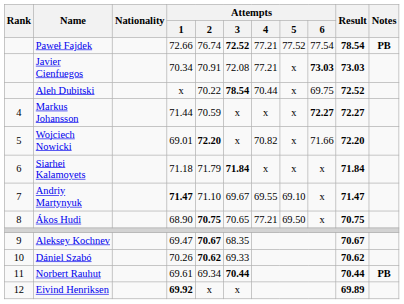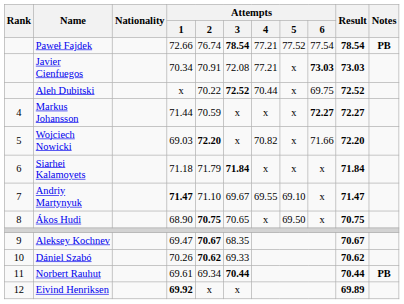Paweł Fajdek | Attempts / 3: 72.52 -> 78.54
Aleh Dubitski | Attempts / 3: 78.54 -> 72.52
Wojciech Nowicki | Attempts / 1: 69.01 -> 69.03
Ákos Hudi | Attempts / 4: 77.21 -> x
